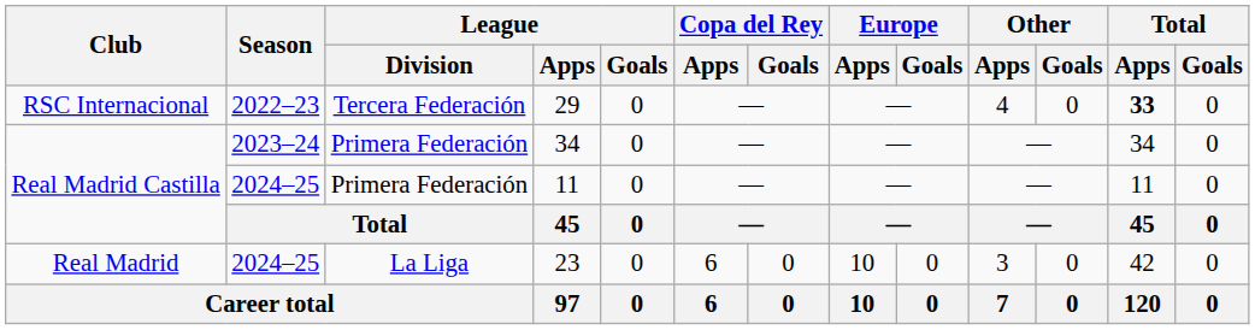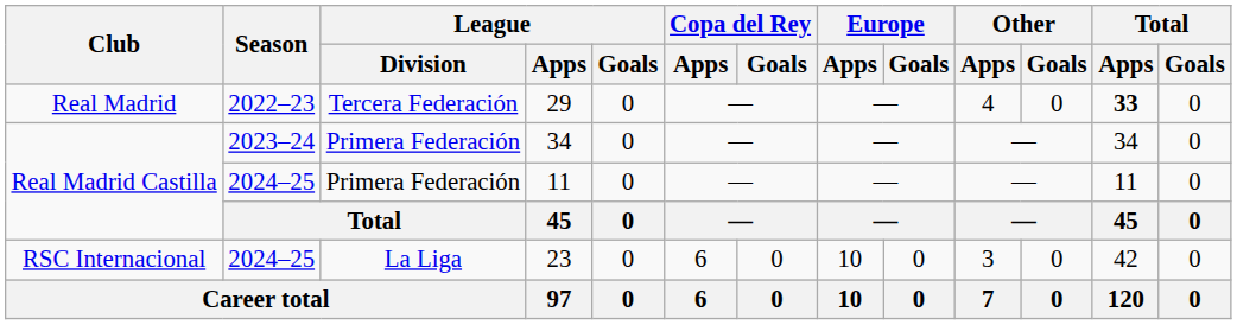29 | Club: RSC Internacional -> Real Madrid
23 | Club: Real Madrid -> RSC Internacional
